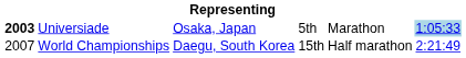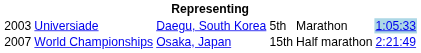Universiade | column 1: bold -> normal
Universiade | column 3: Osaka, Japan -> Daegu, South Korea
World Championships | column 3: Daegu, South Korea -> Osaka, Japan
